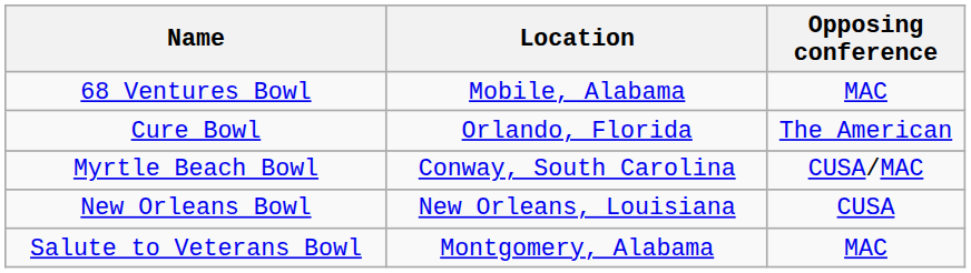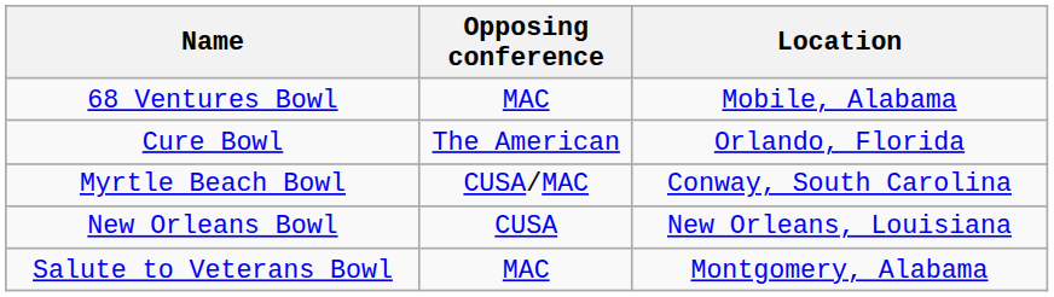columns swapped: Location <-> Opposing conference
